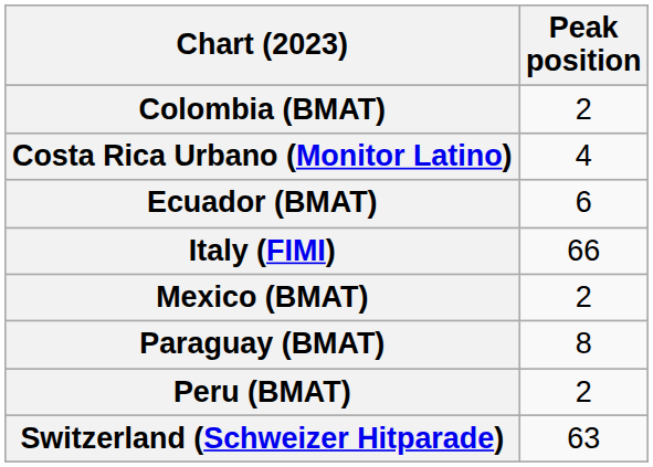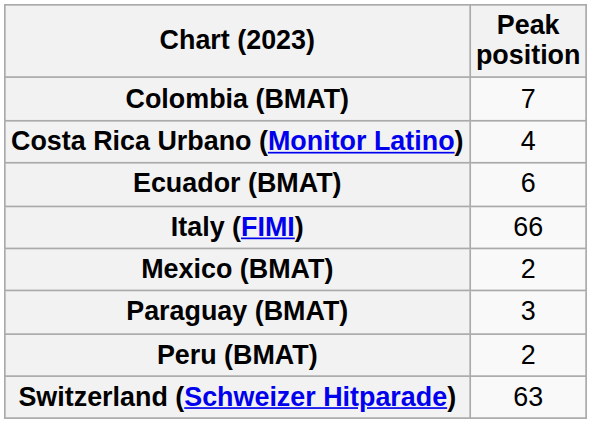Colombia (BMAT) | Peak position: 2 -> 7
Paraguay (BMAT) | Peak position: 8 -> 3
